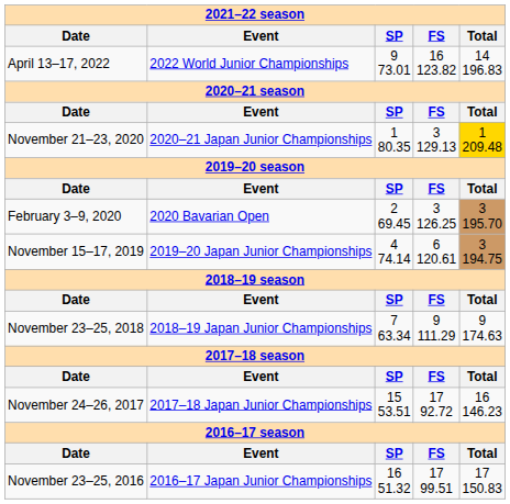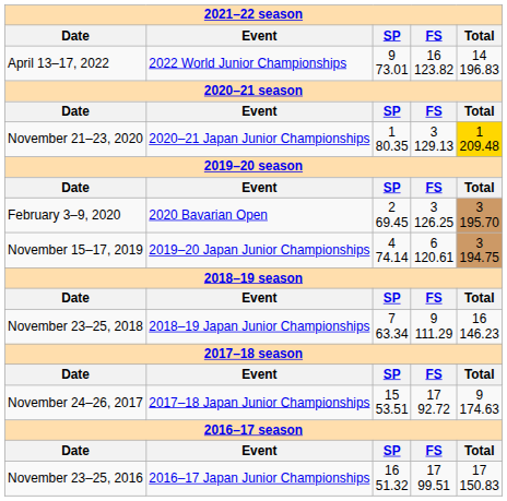November 23–25, 2018 | Total: 9 174.63 -> 16 146.23
November 24–26, 2017 | Total: 16 146.23 -> 9 174.63
